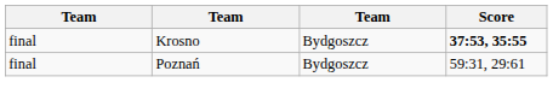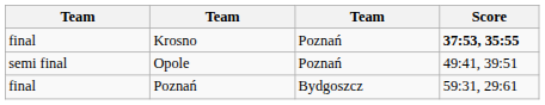Krosno | column 3: Bydgoszcz -> Poznań
+ row: semi final | Opole | Poznań | 49:41, 39:51
